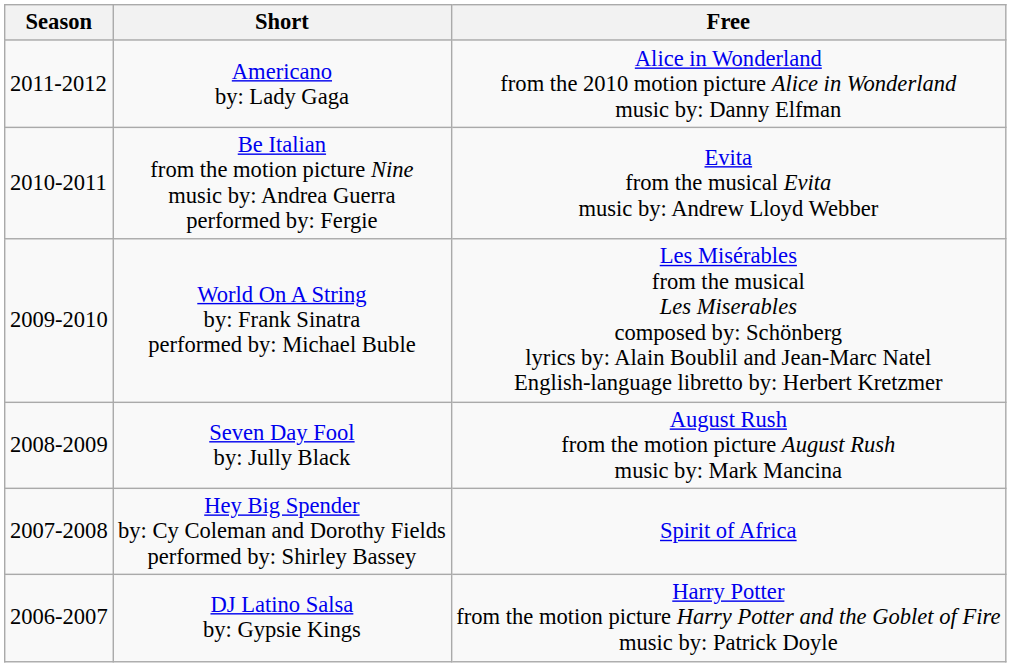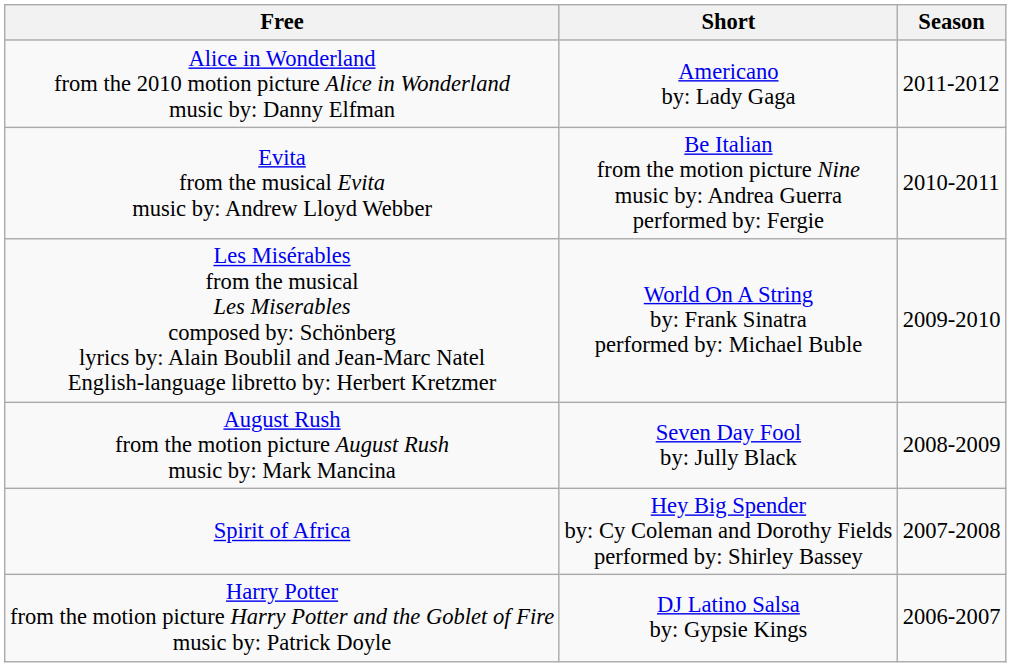columns swapped: Season <-> Free
